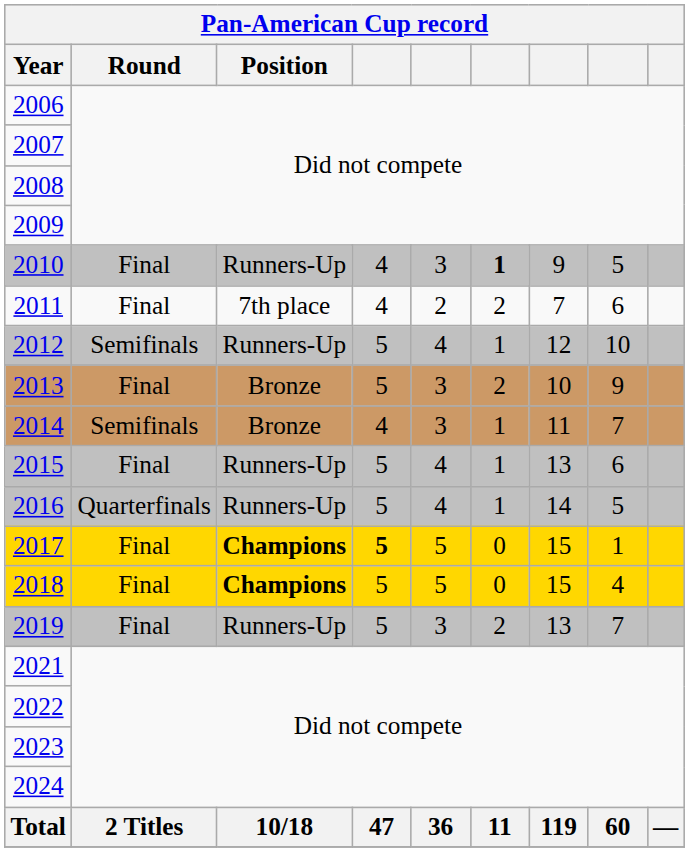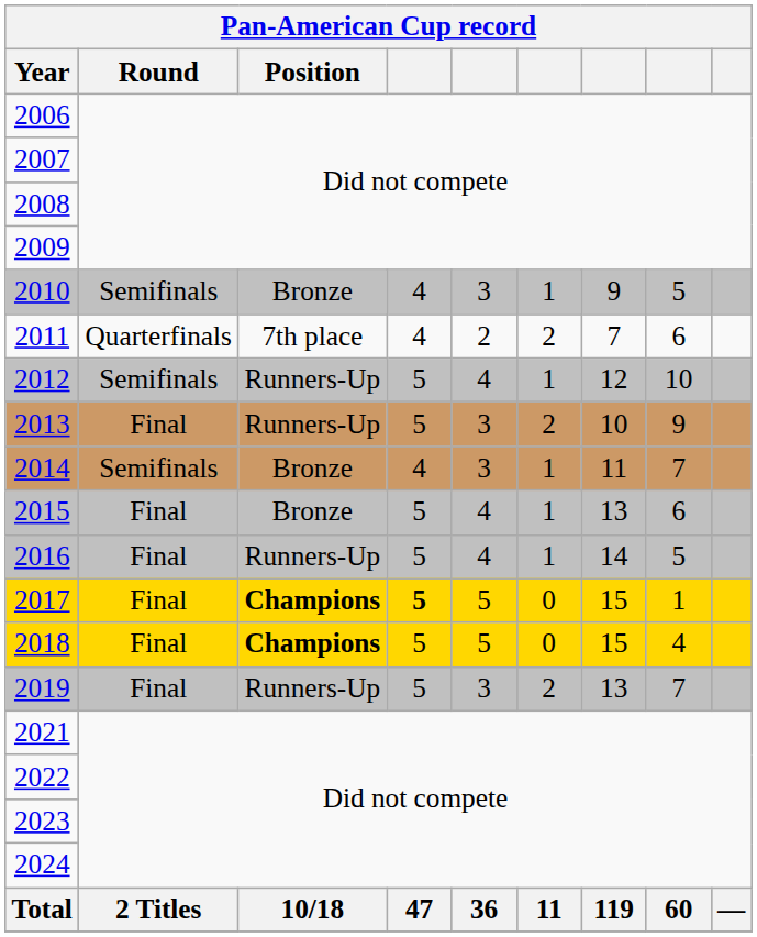2010 | Round: Final -> Semifinals
2010 | Position: Runners-Up -> Bronze
2010 | column 6: bold -> normal
2011 | Round: Final -> Quarterfinals
2013 | Position: Bronze -> Runners-Up
2015 | Position: Runners-Up -> Bronze
2016 | Round: Quarterfinals -> Final
